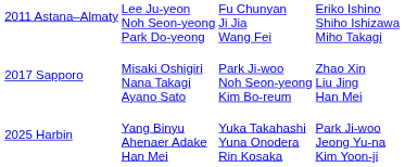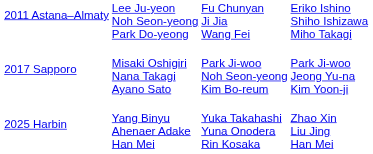2017 Sapporo | column 4: Zhao Xin Liu Jing Han Mei -> Park Ji-woo Jeong Yu-na Kim Yoon-ji
2025 Harbin | column 4: Park Ji-woo Jeong Yu-na Kim Yoon-ji -> Zhao Xin Liu Jing Han Mei
